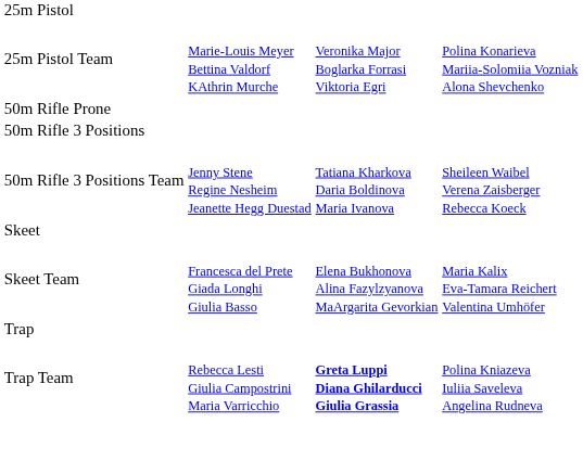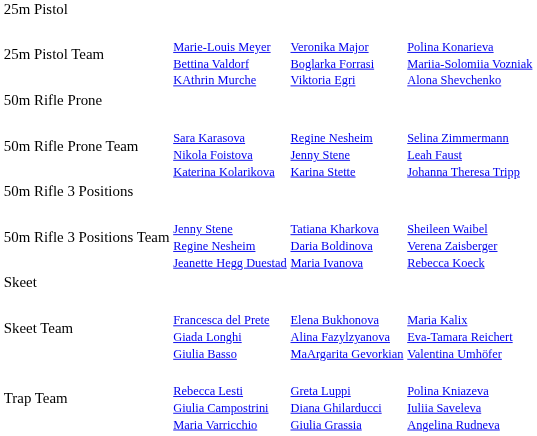+ row: 50m Rifle Prone Team | Sara Karasova Nikola Foistova Katerina Kolarikova | Regine Nesheim Jenny Stene Karina Stette | Selina Zimmermann Leah Faust Johanna Theresa Tripp
- row: Trap
Trap Team | column 3: bold -> normal
